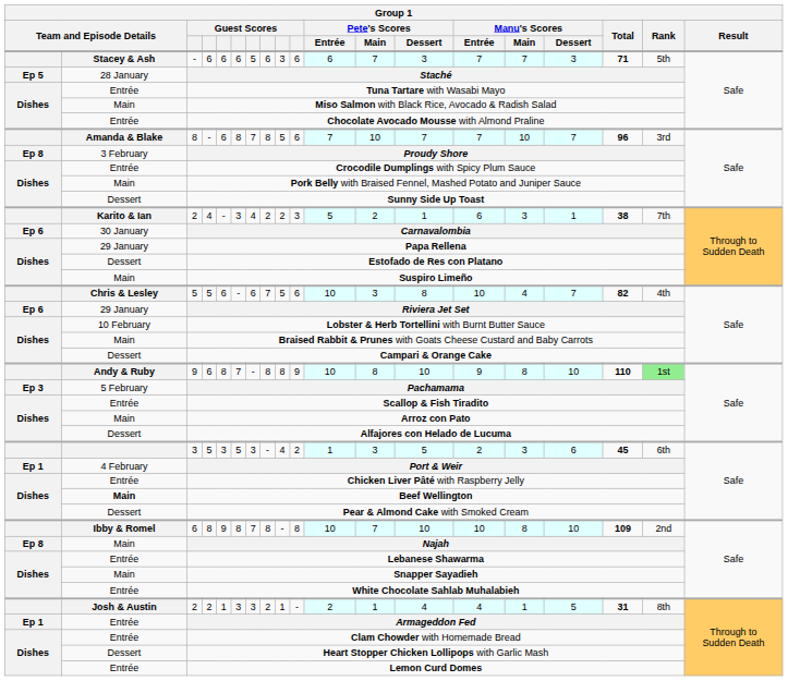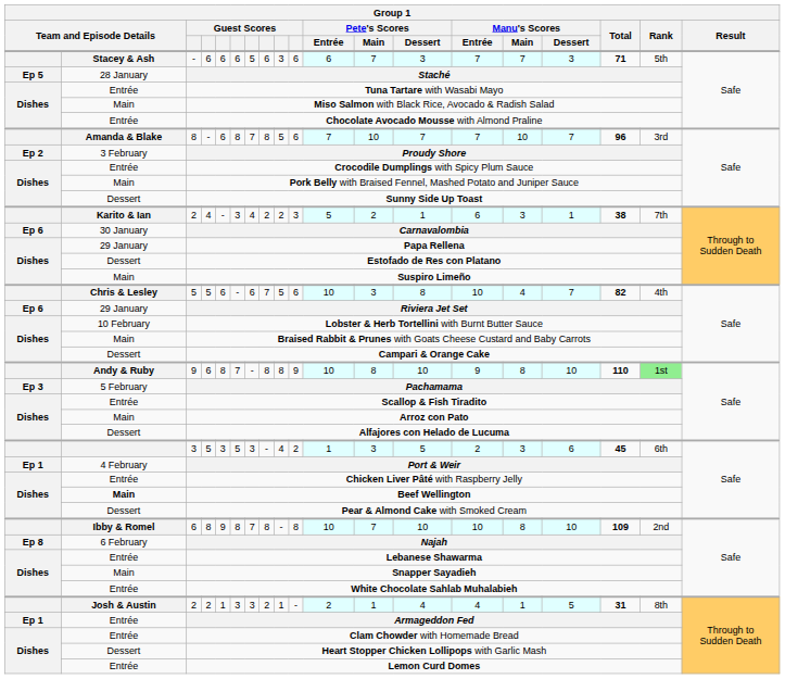Proudy Shore | column 1: Ep 8 -> Ep 2
Najah | column 2: Main -> 6 February
